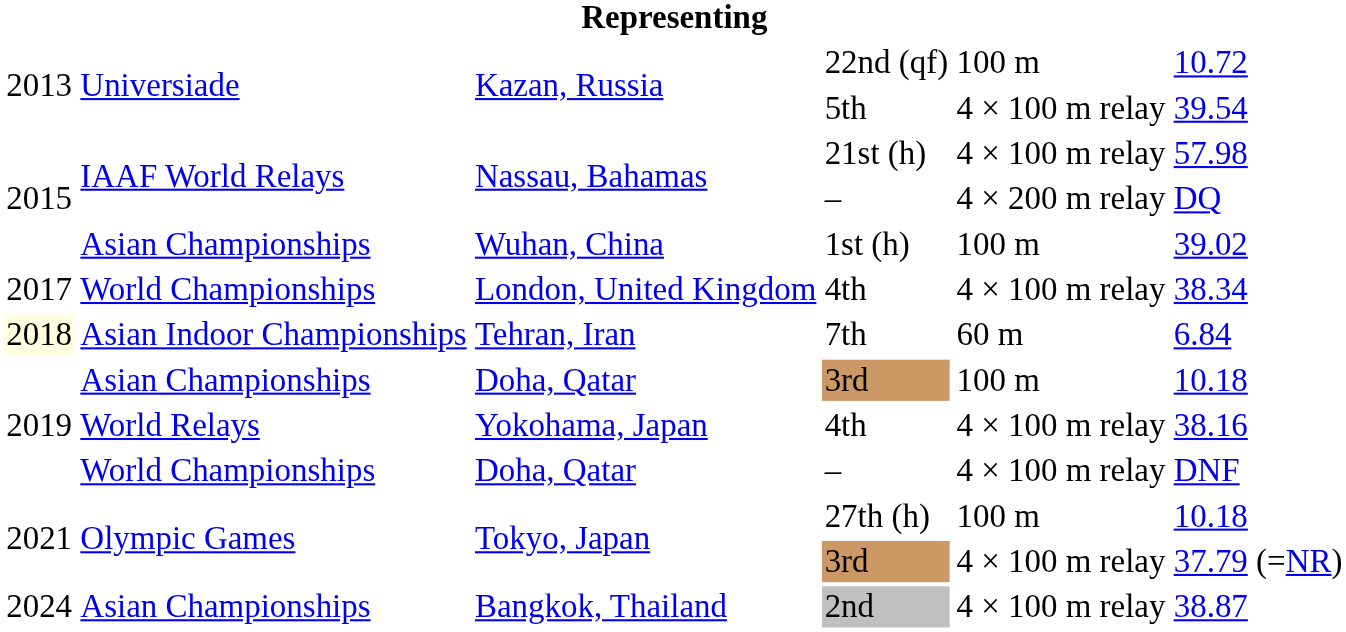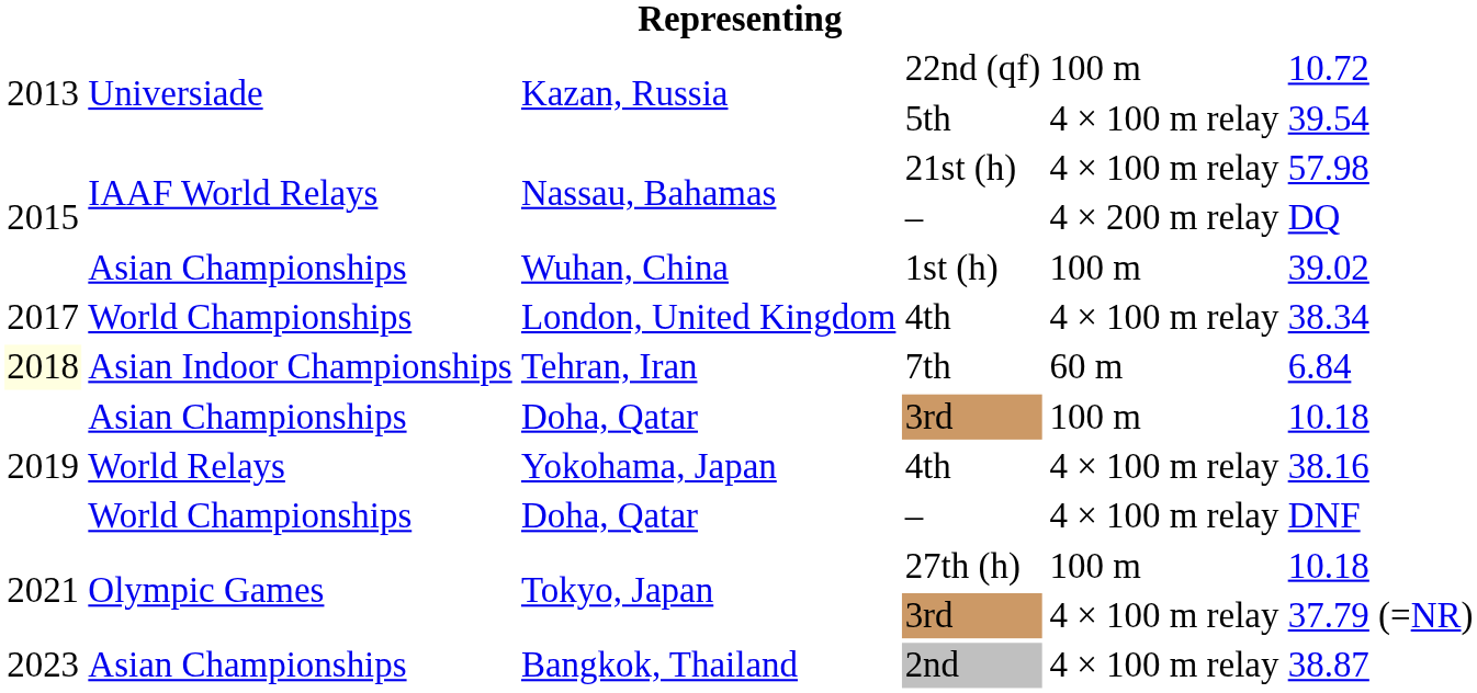2nd | column 1: 2024 -> 2023
